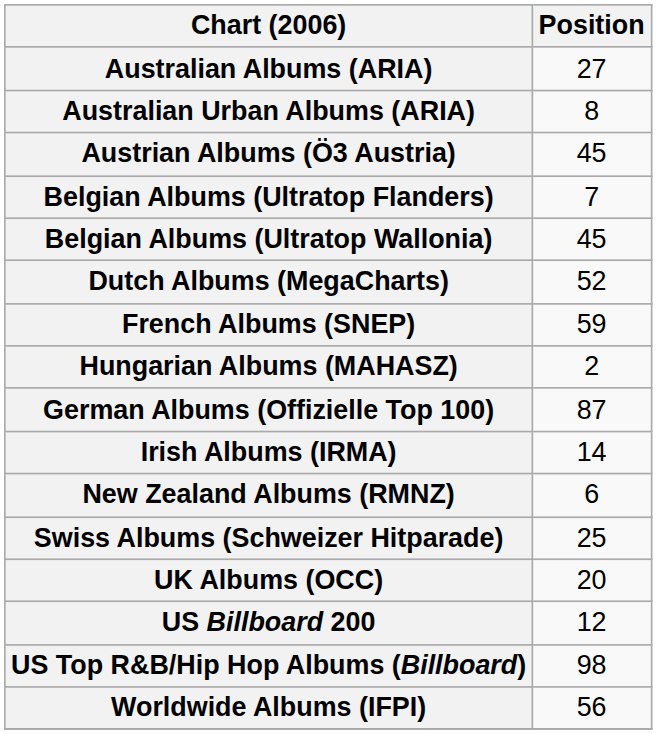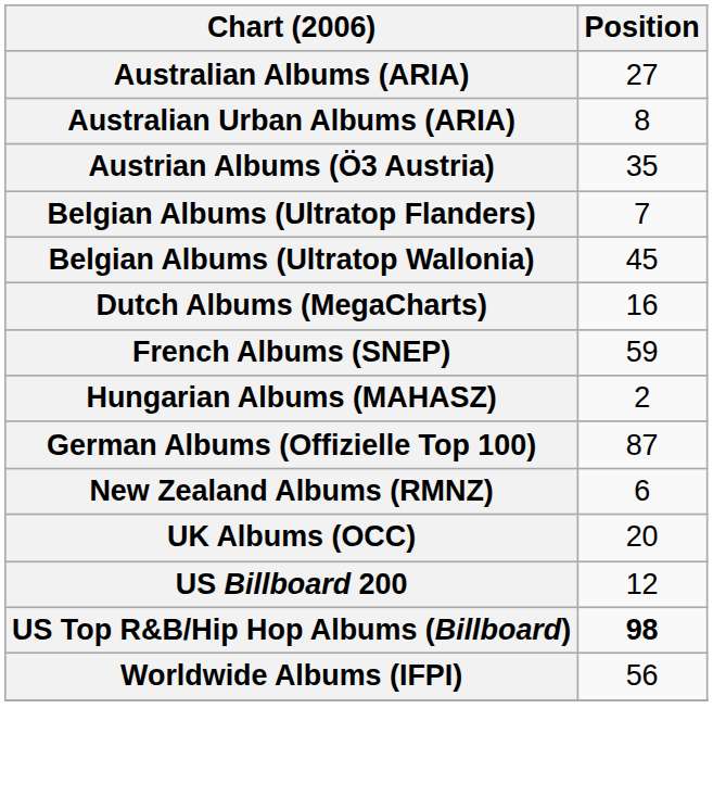Austrian Albums (Ö3 Austria) | Position: 45 -> 35
Dutch Albums (MegaCharts) | Position: 52 -> 16
- row: Irish Albums (IRMA) | 14
- row: Swiss Albums (Schweizer Hitparade) | 25
US Top R&B/Hip Hop Albums (Billboard) | Position: normal -> bold
